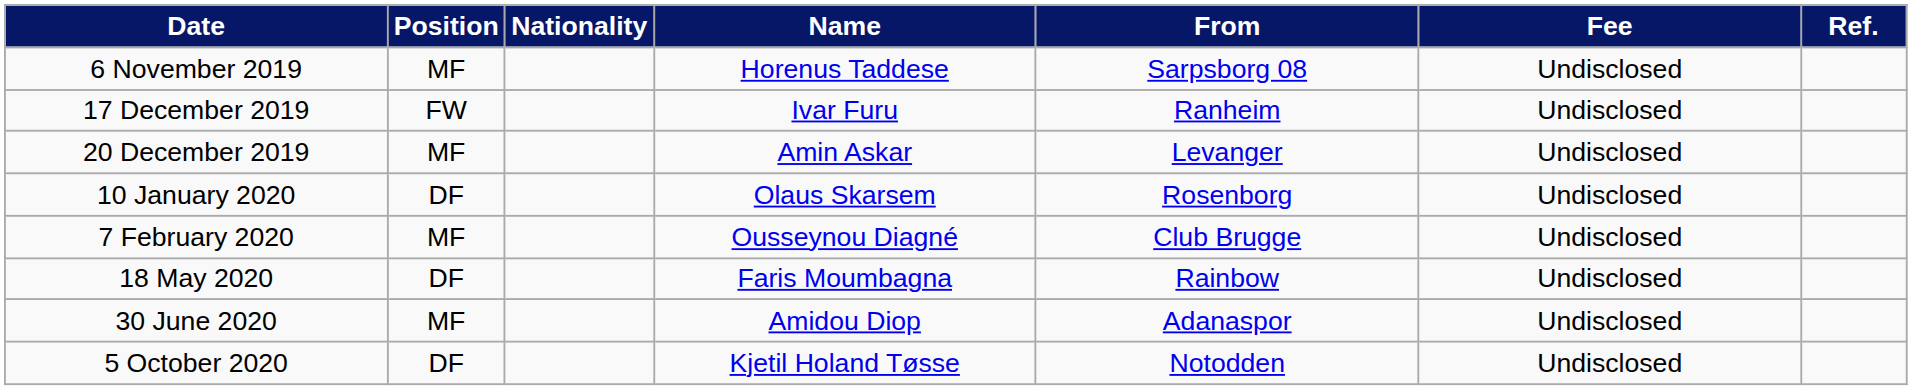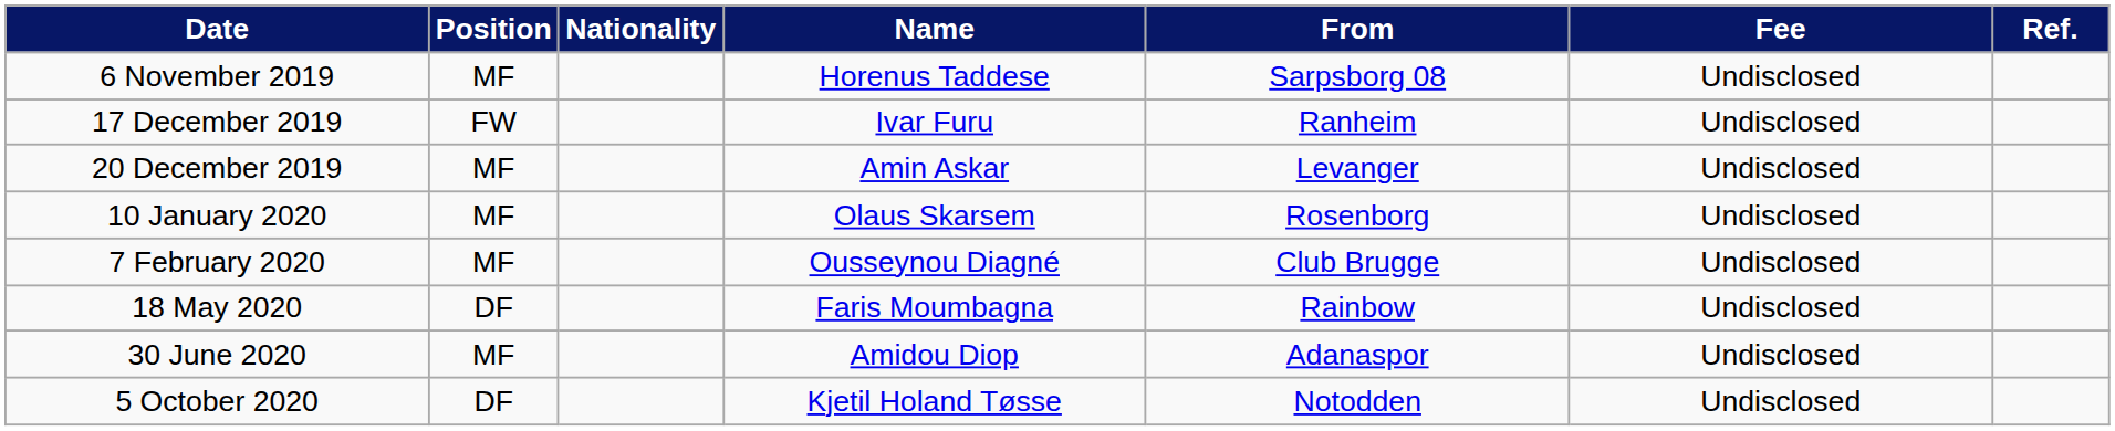10 January 2020 | Position: DF -> MF
